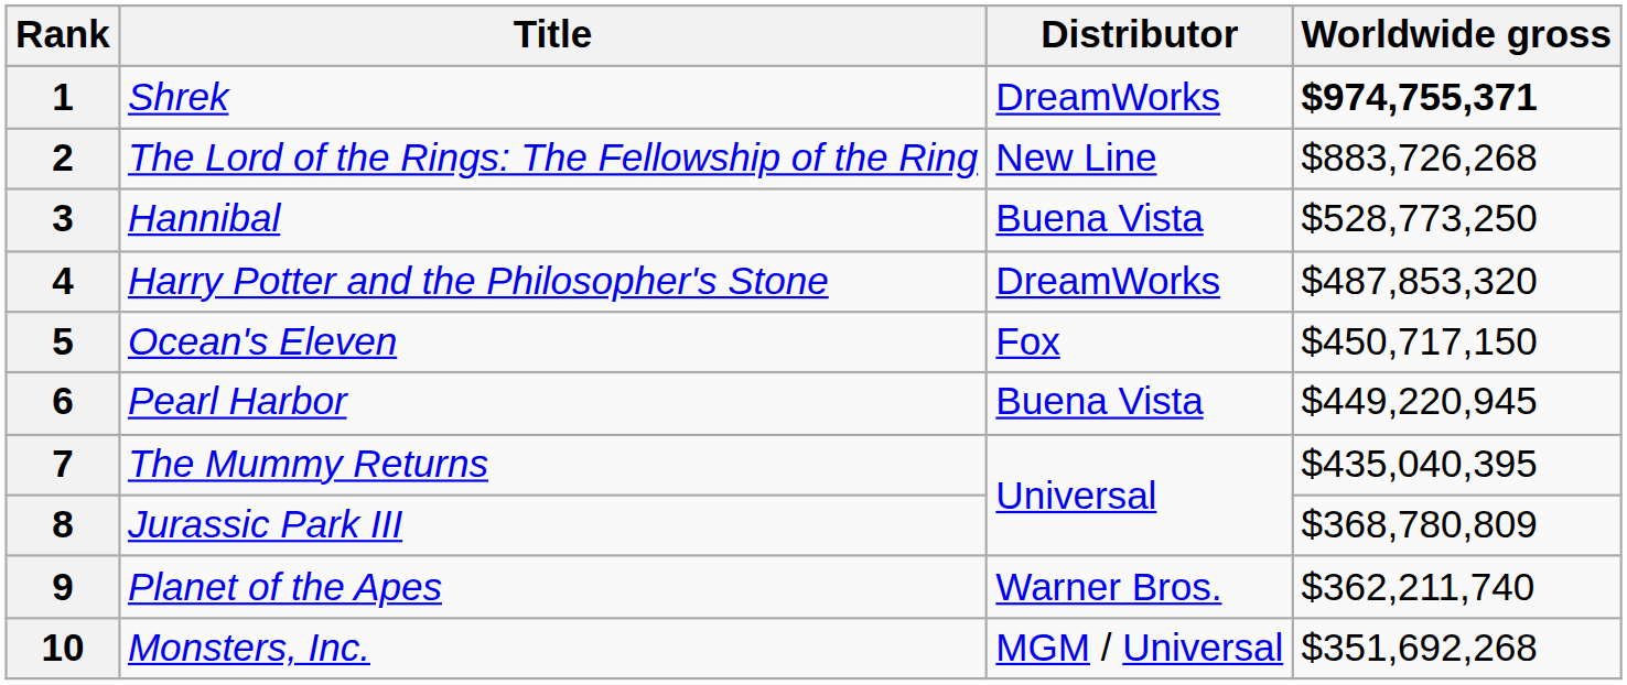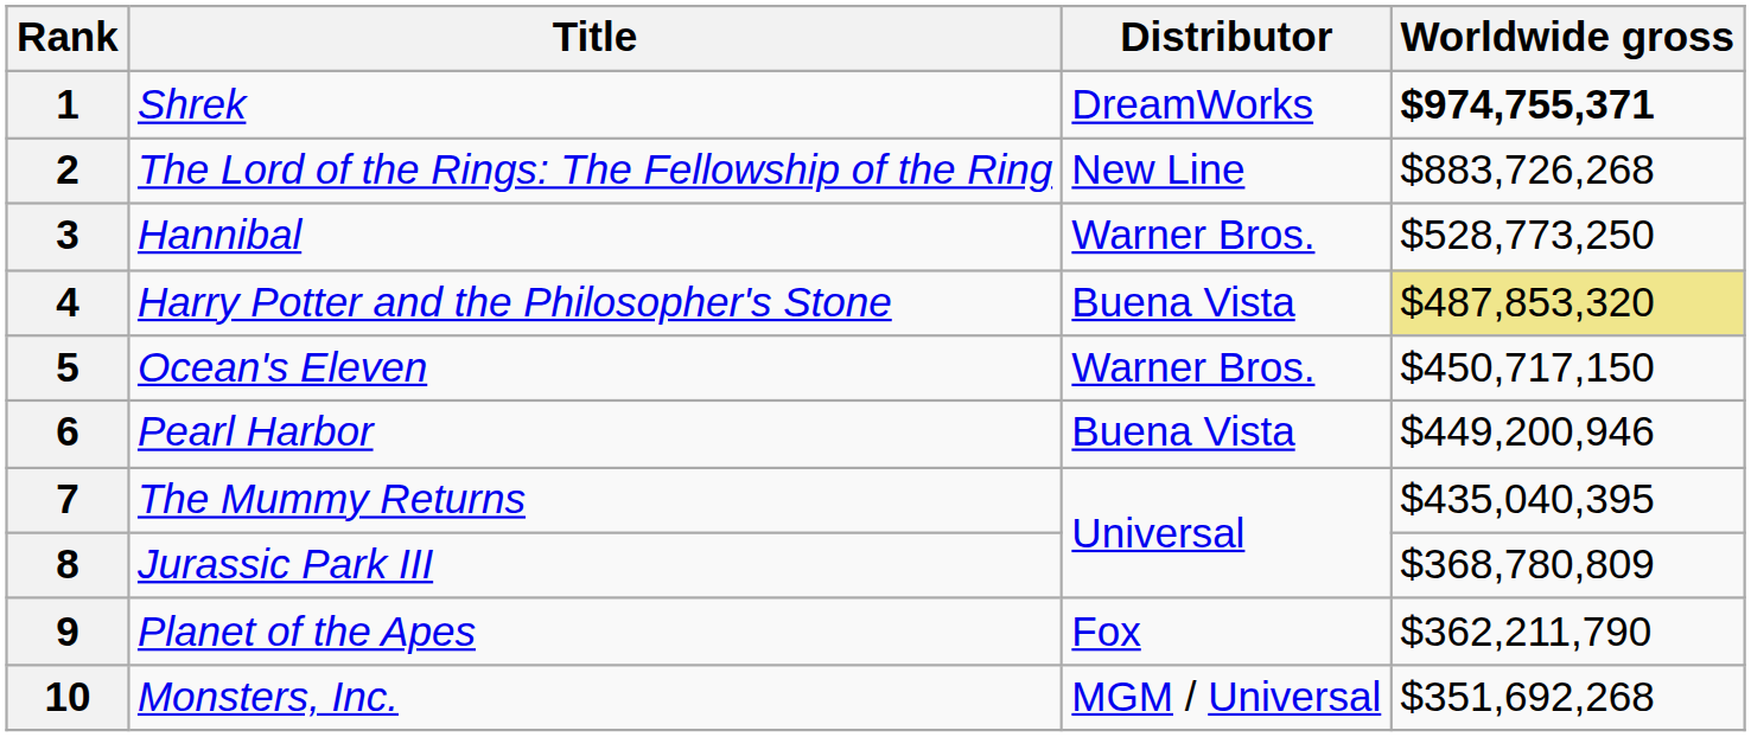3 | Distributor: Buena Vista -> Warner Bros.
4 | Distributor: DreamWorks -> Buena Vista
4 | Worldwide gross: no background -> khaki background
5 | Distributor: Fox -> Warner Bros.
6 | Worldwide gross: $449,220,945 -> $449,200,946
9 | Distributor: Warner Bros. -> Fox
9 | Worldwide gross: $362,211,740 -> $362,211,790
